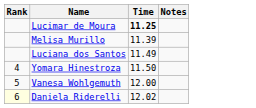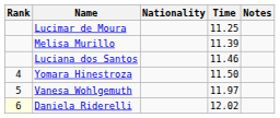+ column: Nationality
Lucimar de Moura | Time: bold -> normal
Luciana dos Santos | Time: 11.49 -> 11.46
Vanesa Wohlgemuth | Time: 12.00 -> 11.97
